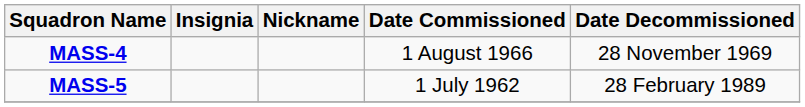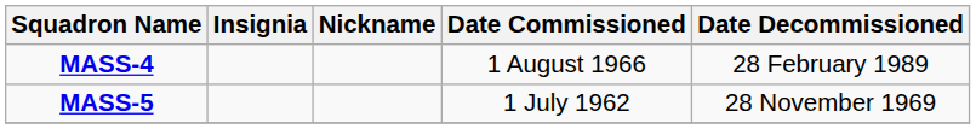MASS-4 | Date Decommissioned: 28 November 1969 -> 28 February 1989
MASS-5 | Date Decommissioned: 28 February 1989 -> 28 November 1969
